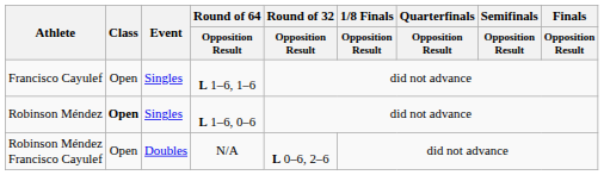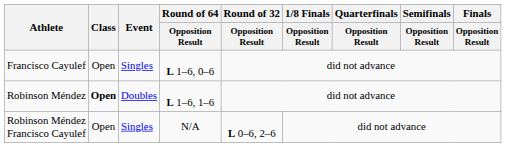Francisco Cayulef | Round of 64 / Opposition Result: L 1–6, 1–6 -> L 1–6, 0–6
Robinson Méndez | Event: Singles -> Doubles
Robinson Méndez | Round of 64 / Opposition Result: L 1–6, 0–6 -> L 1–6, 1–6
Robinson Méndez Francisco Cayulef | Event: Doubles -> Singles
